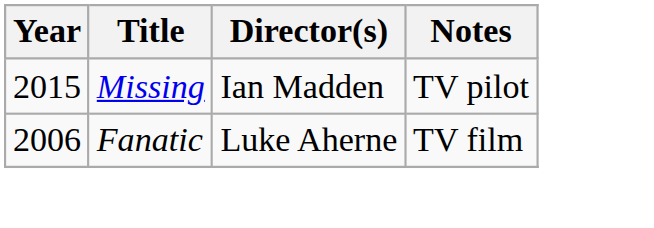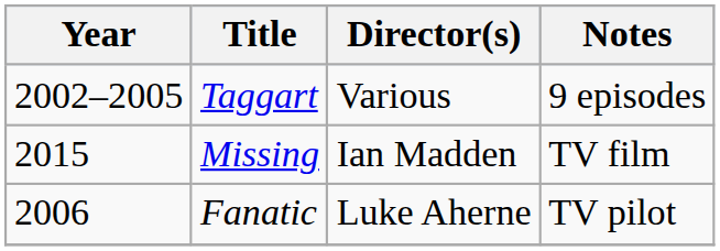+ row: 2002–2005 | Taggart | Various | 9 episodes
Missing | Notes: TV pilot -> TV film
Fanatic | Notes: TV film -> TV pilot
